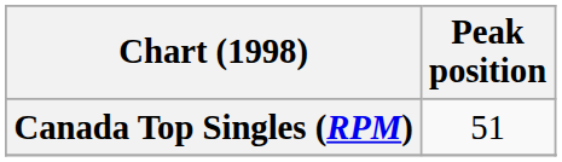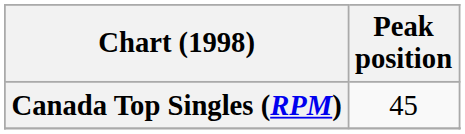Canada Top Singles (RPM) | Peak position: 51 -> 45
